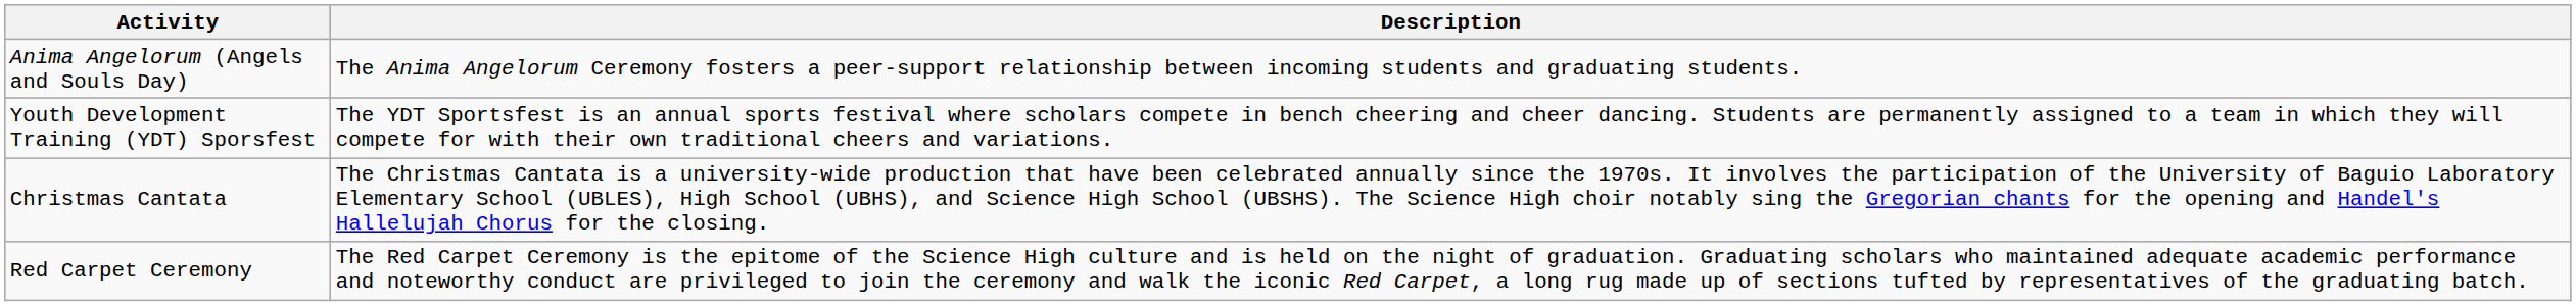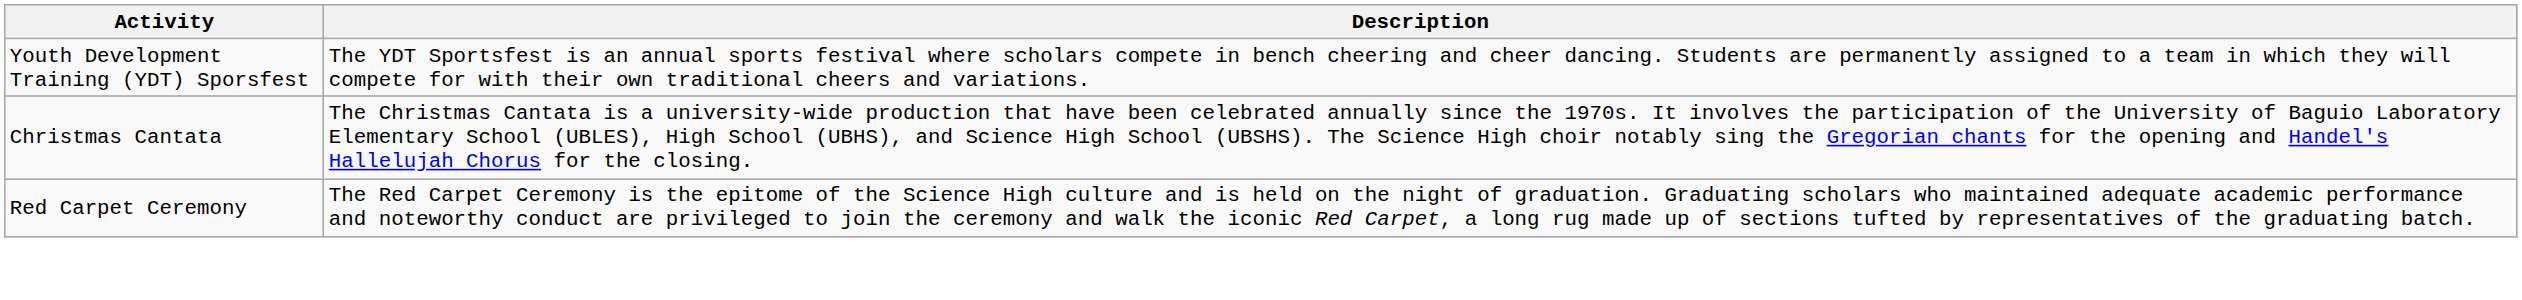- row: Anima Angelorum (Angels and Souls Day) | The Anima Angelorum Ceremony fosters a peer-support relationship between incoming students and graduating students.
